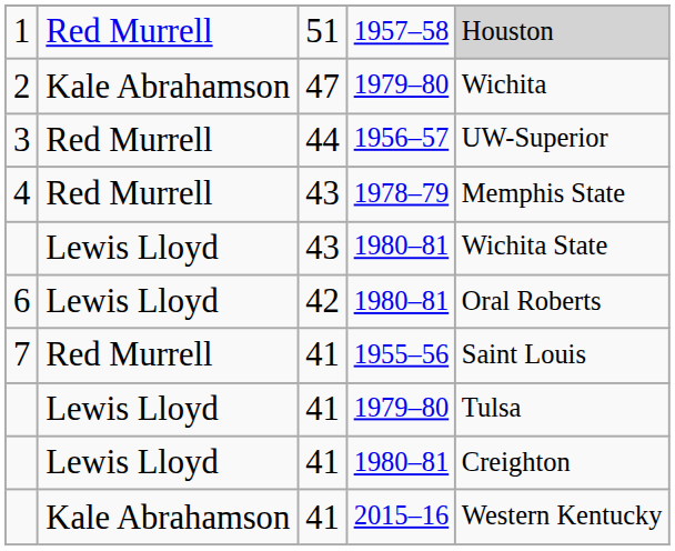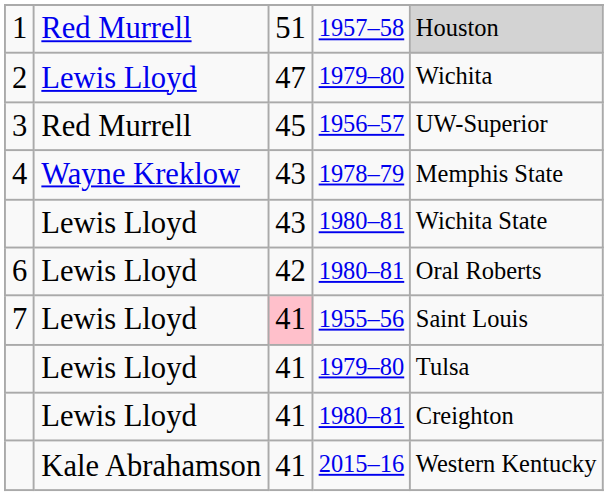2 | column 2: Kale Abrahamson -> Lewis Lloyd
3 | column 3: 44 -> 45
4 | column 2: Red Murrell -> Wayne Kreklow
7 | column 2: Red Murrell -> Lewis Lloyd
7 | column 3: no background -> pink background
